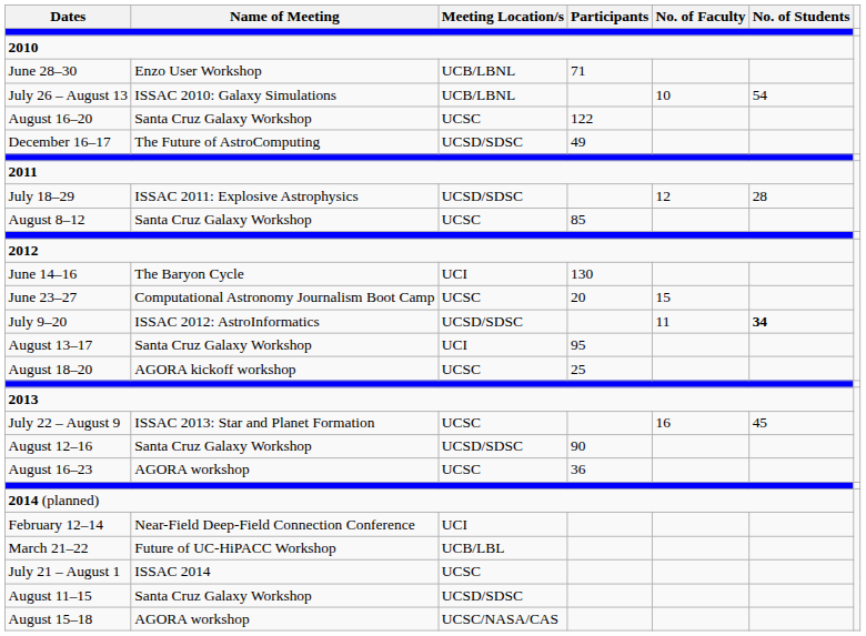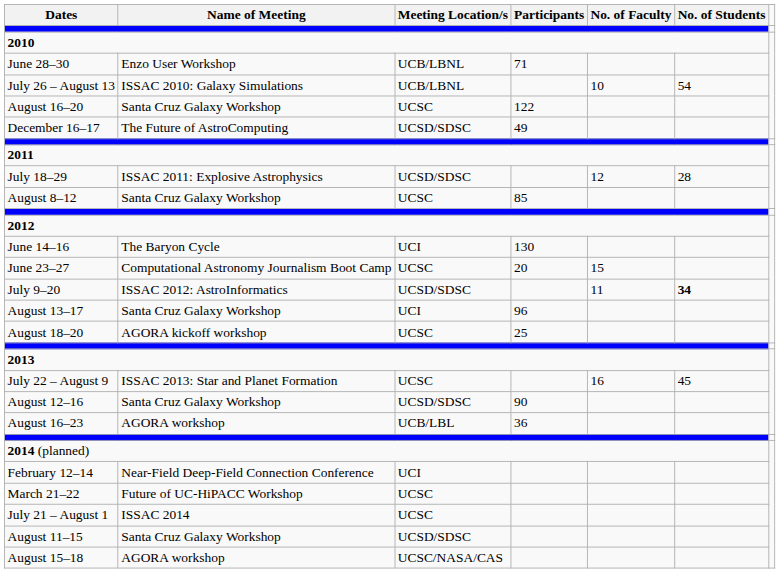August 13–17 | Participants: 95 -> 96
August 16–23 | Meeting Location/s: UCSC -> UCB/LBL
March 21–22 | Meeting Location/s: UCB/LBL -> UCSC
